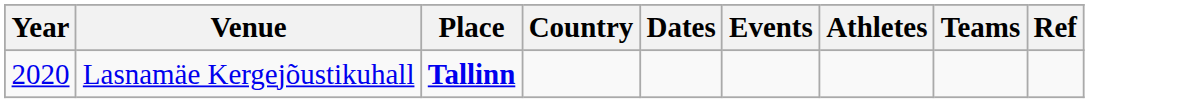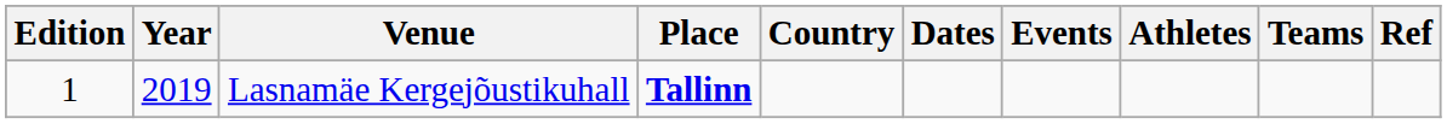+ column: Edition | 1
Lasnamäe Kergejõustikuhall | Year: 2020 -> 2019
